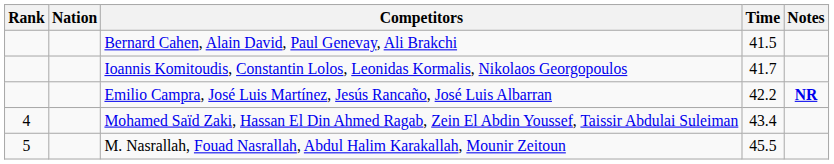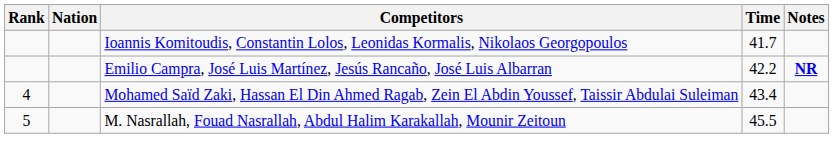- row: Bernard Cahen, Alain David, Paul Genevay, Ali Brakchi | 41.5
